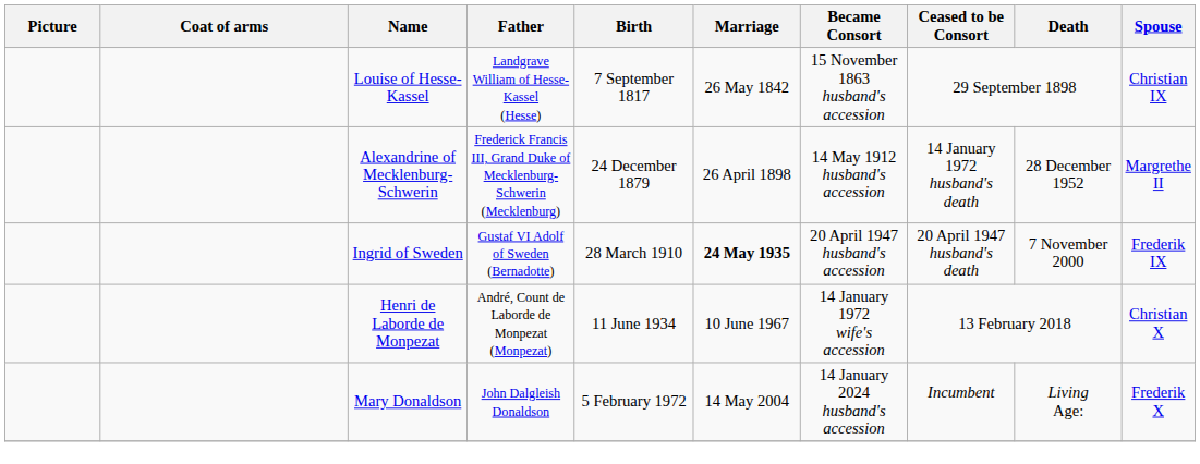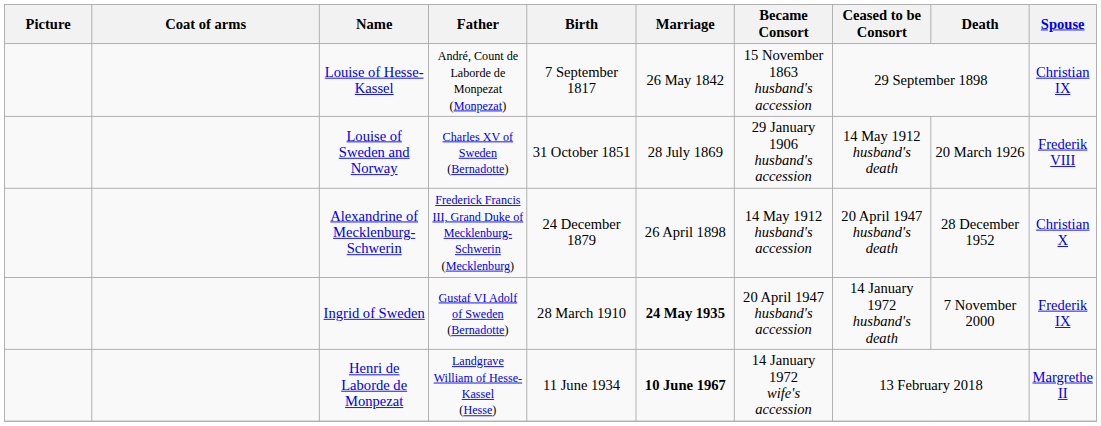Louise of Hesse-Kassel | Father: Landgrave William of Hesse-Kassel (Hesse) -> André, Count de Laborde de Monpezat (Monpezat)
+ row: Louise of Sweden and Norway | Charles XV of Sweden (Bernadotte) | 31 October 1851 | 28 July 1869 | 29 January 1906 husband's accession | 14 May 1912 husband's death | 20 March 1926 | Frederik VIII
Alexandrine of Mecklenburg-Schwerin | Ceased to be Consort: 14 January 1972 husband's death -> 20 April 1947 husband's death
Alexandrine of Mecklenburg-Schwerin | Spouse: Margrethe II -> Christian X
Ingrid of Sweden | Ceased to be Consort: 20 April 1947 husband's death -> 14 January 1972 husband's death
Henri de Laborde de Monpezat | Father: André, Count de Laborde de Monpezat (Monpezat) -> Landgrave William of Hesse-Kassel (Hesse)
Henri de Laborde de Monpezat | Marriage: normal -> bold
Henri de Laborde de Monpezat | Spouse: Christian X -> Margrethe II
- row: Mary Donaldson | John Dalgleish Donaldson | 5 February 1972 | 14 May 2004 | 14 January 2024 husband's accession | Incumbent | Living Age: | Frederik X
